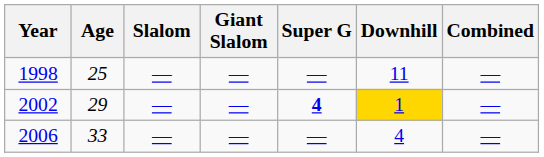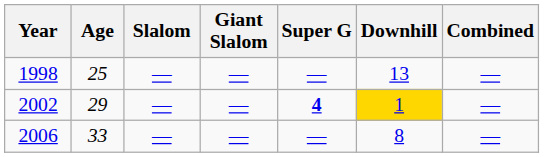1998 | Downhill: 11 -> 13
2006 | Downhill: 4 -> 8
